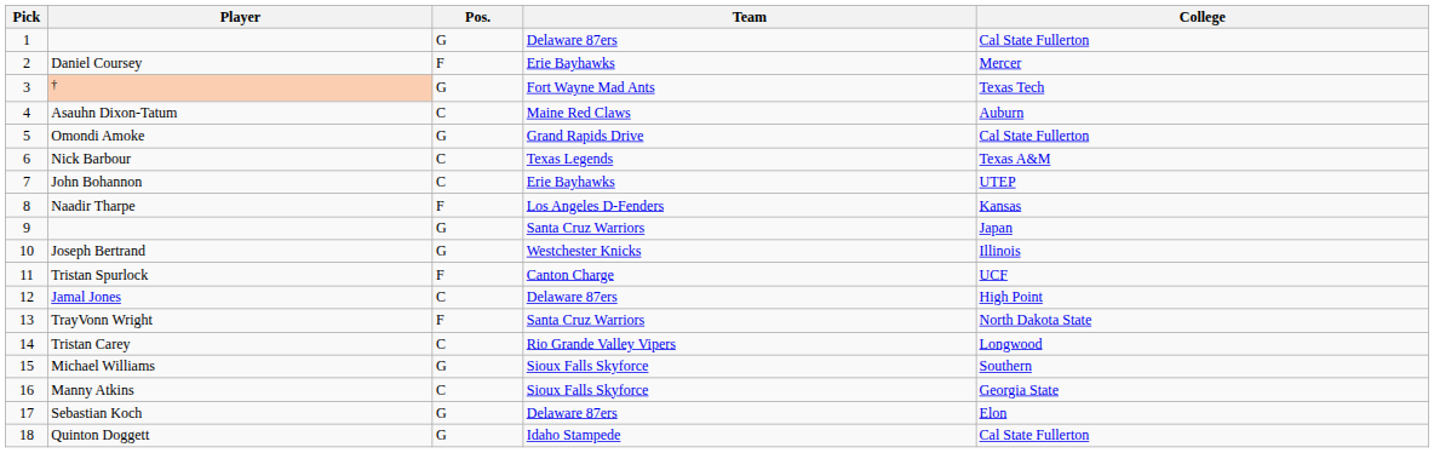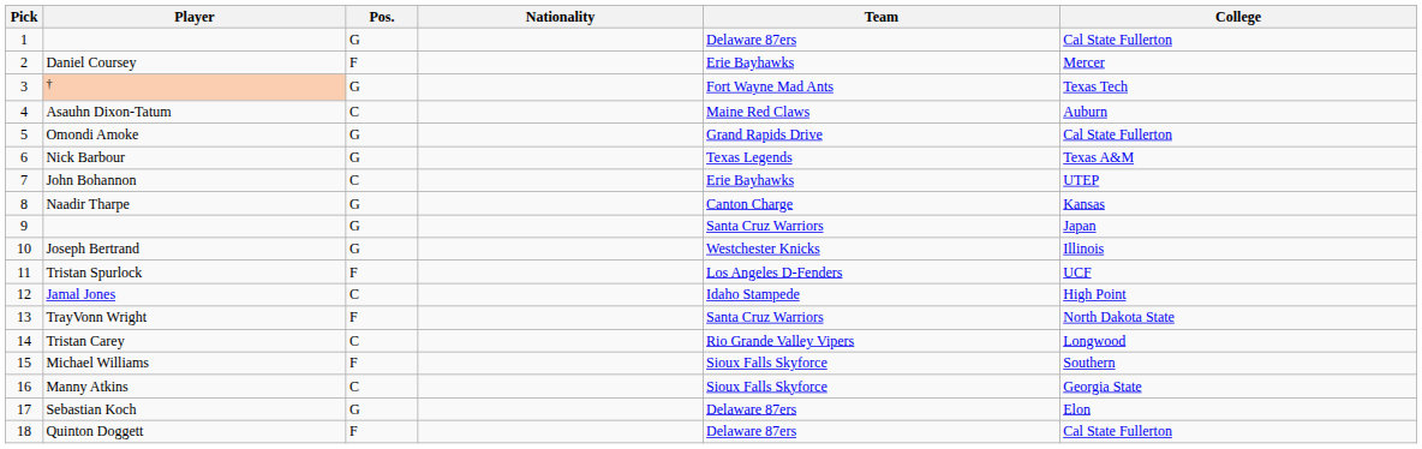+ column: Nationality
Nick Barbour | Pos.: C -> G
Naadir Tharpe | Pos.: F -> G
Naadir Tharpe | Team: Los Angeles D-Fenders -> Canton Charge
Tristan Spurlock | Team: Canton Charge -> Los Angeles D-Fenders
Jamal Jones | Team: Delaware 87ers -> Idaho Stampede
Michael Williams | Pos.: G -> F
Quinton Doggett | Pos.: G -> F
Quinton Doggett | Team: Idaho Stampede -> Delaware 87ers
